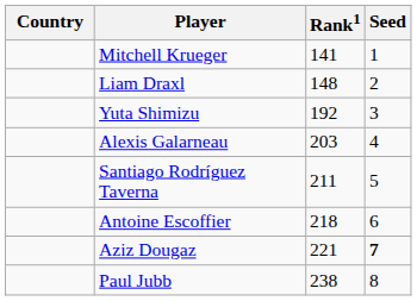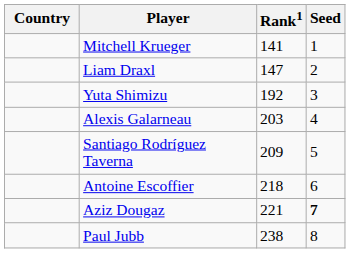Liam Draxl | Rank1: 148 -> 147
Santiago Rodríguez Taverna | Rank1: 211 -> 209
